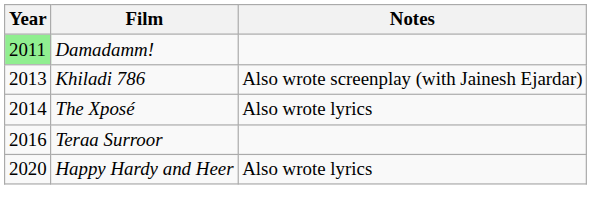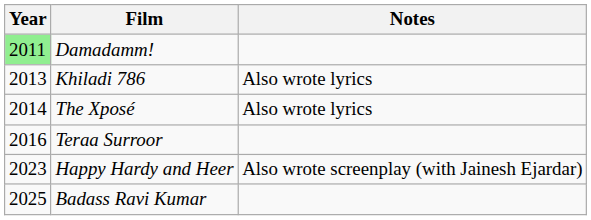Khiladi 786 | Notes: Also wrote screenplay (with Jainesh Ejardar) -> Also wrote lyrics
Happy Hardy and Heer | Year: 2020 -> 2023
Happy Hardy and Heer | Notes: Also wrote lyrics -> Also wrote screenplay (with Jainesh Ejardar)
+ row: 2025 | Badass Ravi Kumar
